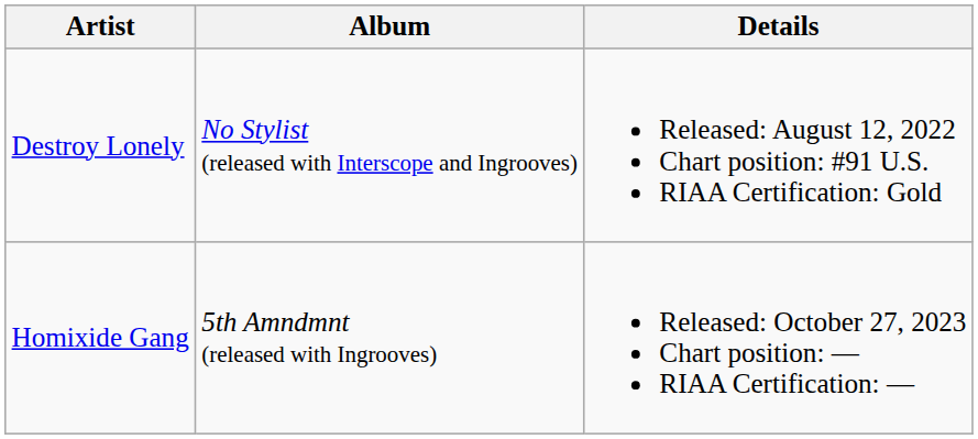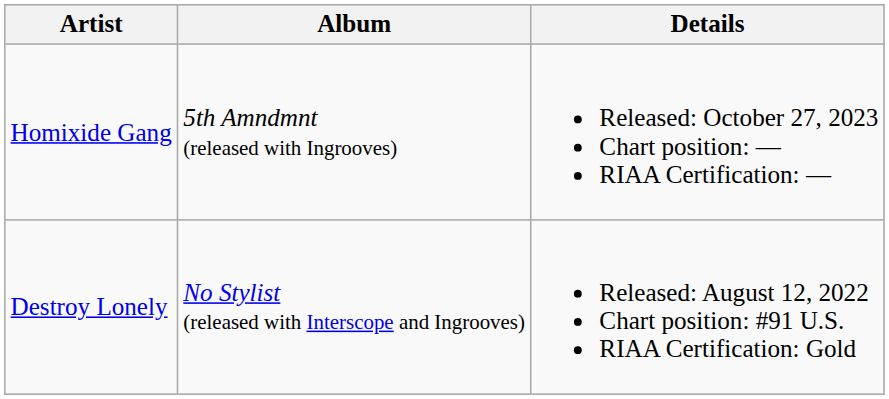rows swapped: Destroy Lonely <-> Homixide Gang
